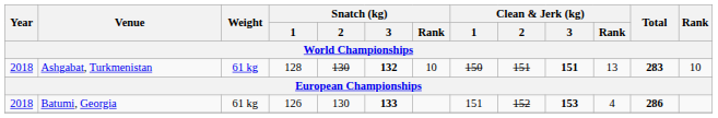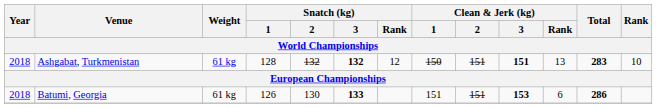Ashgabat, Turkmenistan | Snatch (kg) / 2: 130 -> 132
Ashgabat, Turkmenistan | Snatch (kg) / Rank: 10 -> 12
Batumi, Georgia | Clean & Jerk (kg) / 2: 152 -> 151
Batumi, Georgia | Clean & Jerk (kg) / Rank: 4 -> 6
